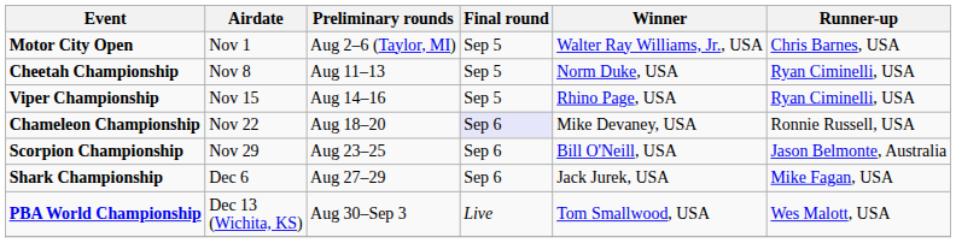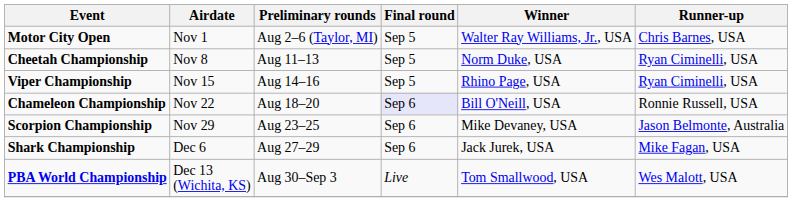Chameleon Championship | Winner: Mike Devaney, USA -> Bill O'Neill, USA
Scorpion Championship | Winner: Bill O'Neill, USA -> Mike Devaney, USA
